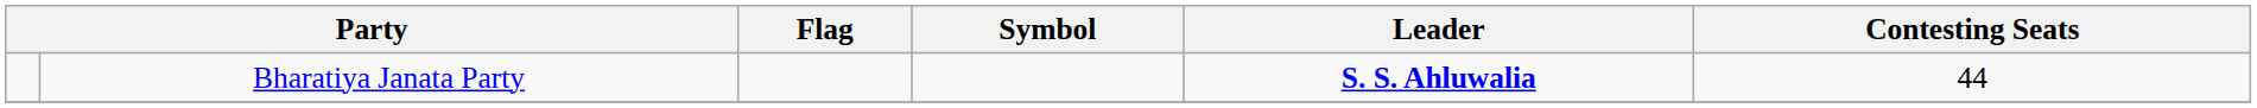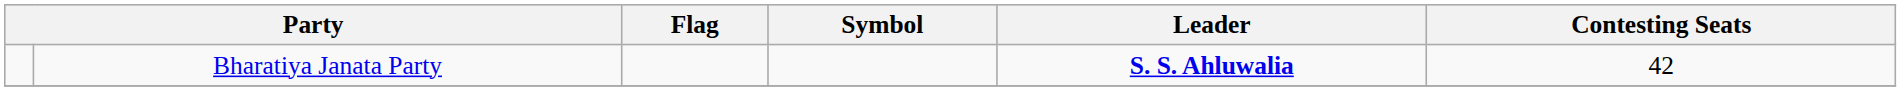Bharatiya Janata Party | Contesting Seats: 44 -> 42
